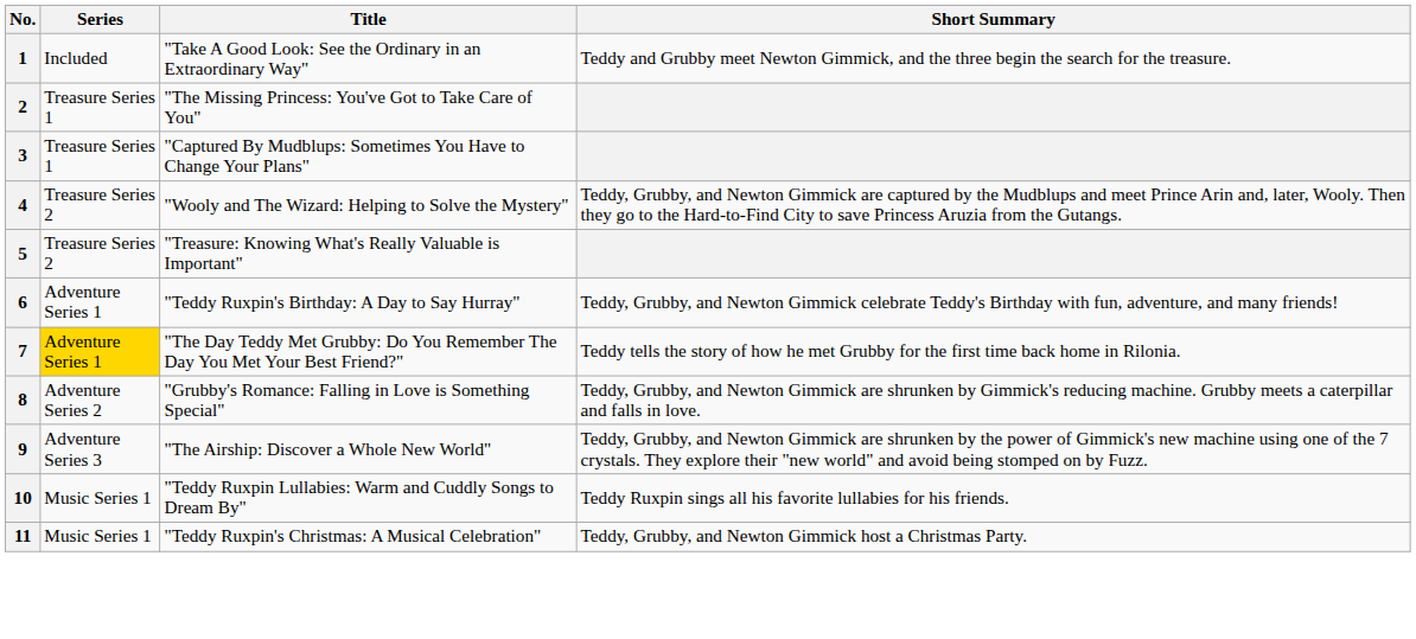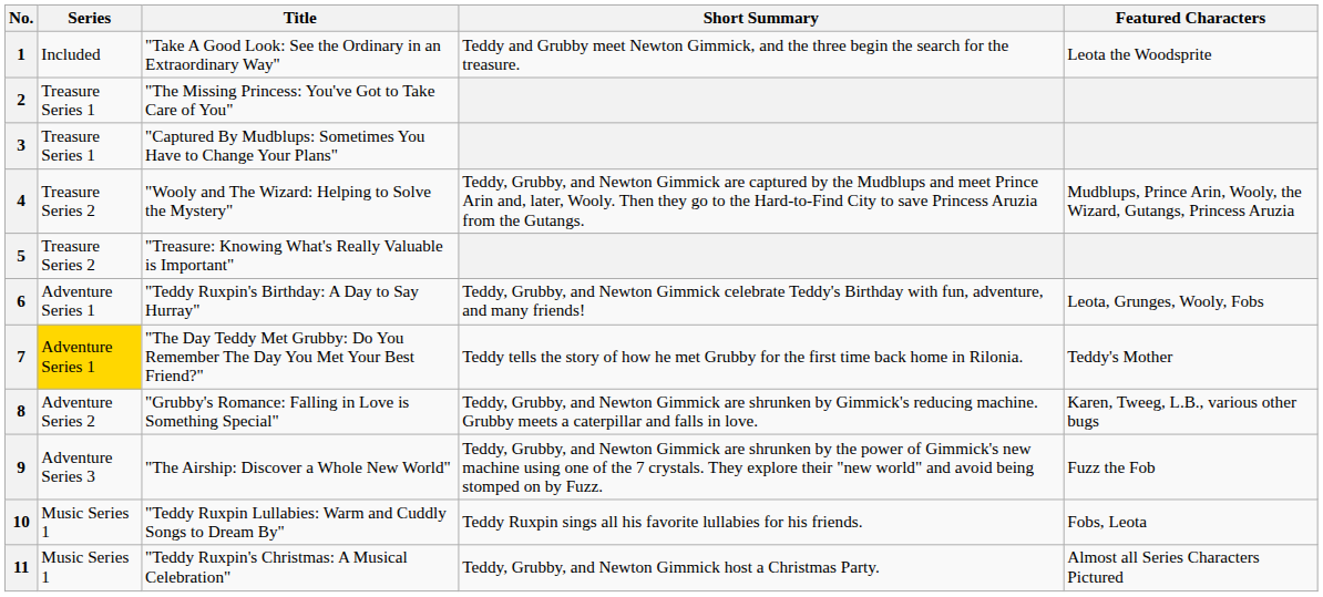+ column: Featured Characters | Leota the Woodsprite | Mudblups, Prince Arin, Wooly, the Wizard, Gutangs, Princess Aruzia | Leota, Grunges, Wooly, Fobs | Teddy's Mother | Karen, Tweeg, L.B., various other bugs | Fuzz the Fob | Fobs, Leota | Almost all Series Characters Pictured
